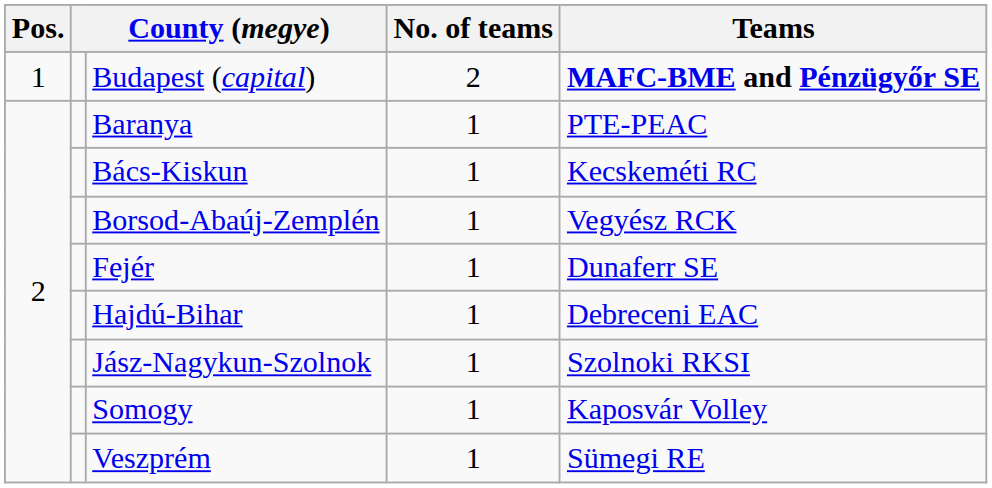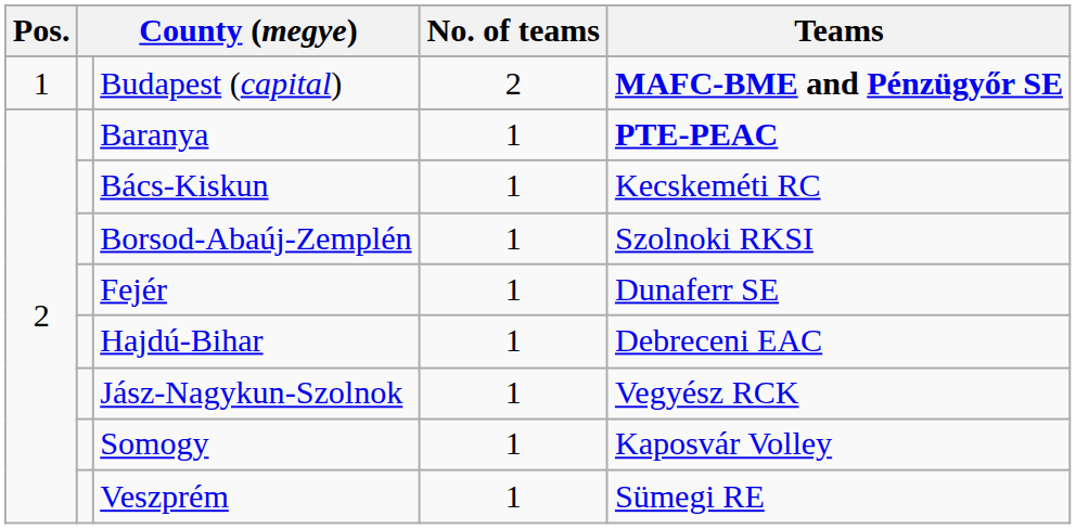Baranya | Teams: normal -> bold
Borsod-Abaúj-Zemplén | Teams: Vegyész RCK -> Szolnoki RKSI
Jász-Nagykun-Szolnok | Teams: Szolnoki RKSI -> Vegyész RCK
